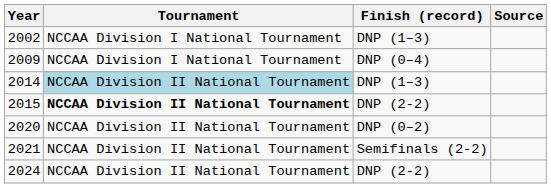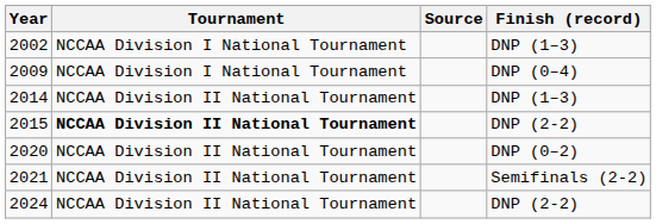columns swapped: Finish (record) <-> Source
2014 | Tournament: lightblue background -> no background
